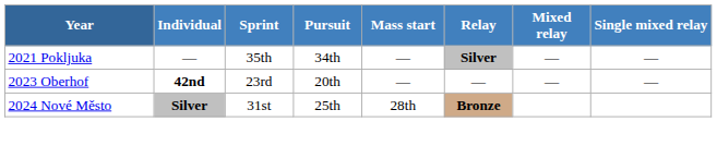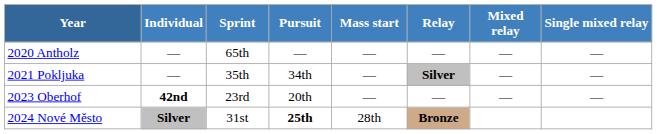+ row: 2020 Antholz | — | 65th | — | — | — | — | —
2024 Nové Město | Pursuit: normal -> bold
